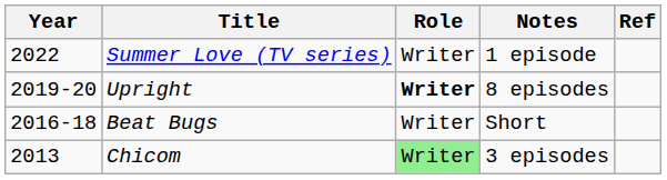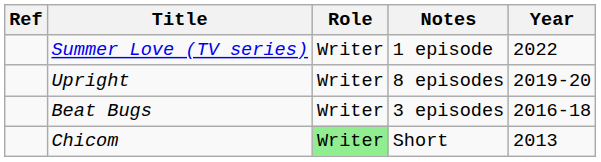columns swapped: Year <-> Ref
Upright | Role: bold -> normal
Beat Bugs | Notes: Short -> 3 episodes
Chicom | Notes: 3 episodes -> Short
